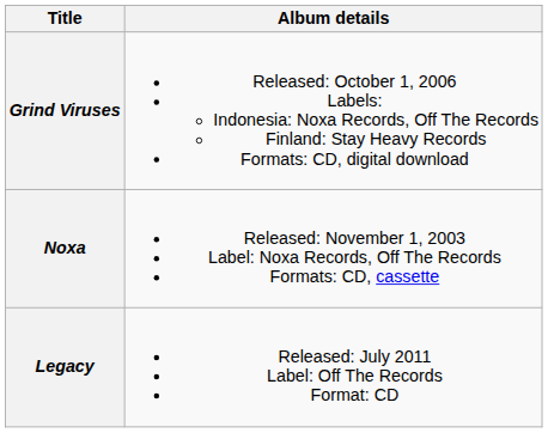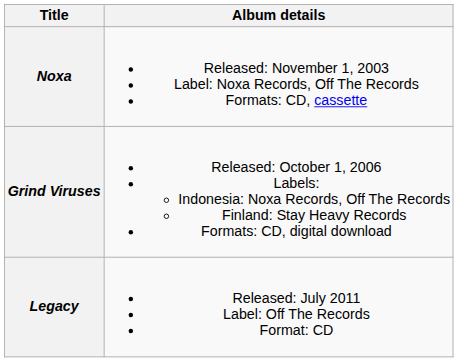rows swapped: Noxa <-> Grind Viruses
